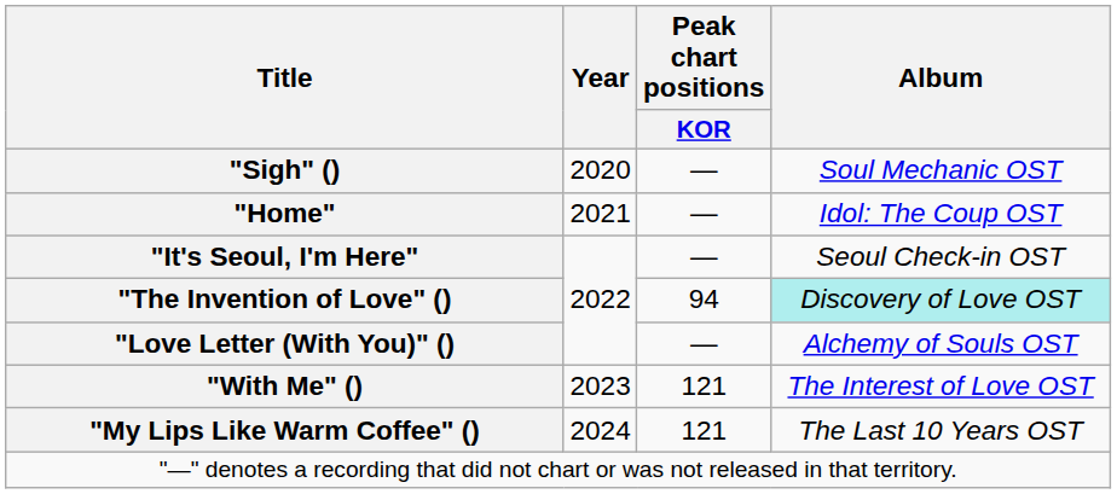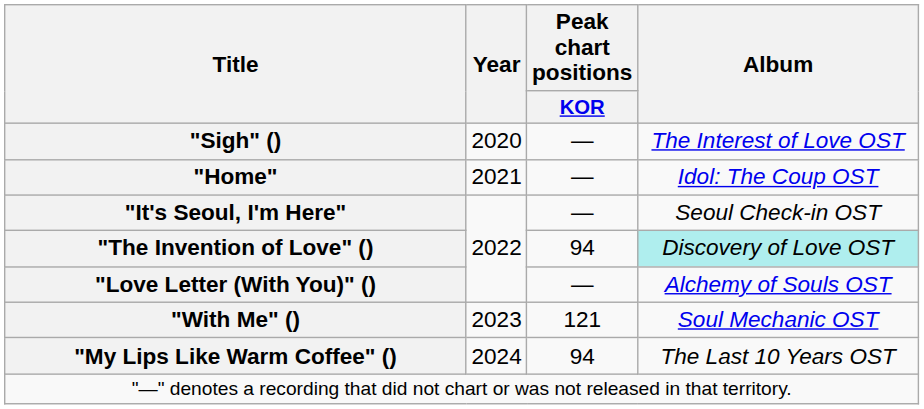"Sigh" () | Album: Soul Mechanic OST -> The Interest of Love OST
"With Me" () | Album: The Interest of Love OST -> Soul Mechanic OST
"My Lips Like Warm Coffee" () | Peak chart positions / KOR: 121 -> 94
